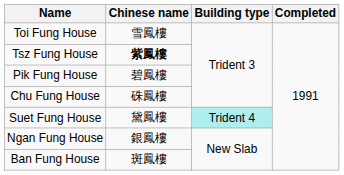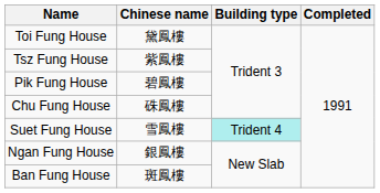Toi Fung House | Chinese name: 雪鳳樓 -> 黛鳳樓
Tsz Fung House | Chinese name: bold -> normal
Suet Fung House | Chinese name: 黛鳳樓 -> 雪鳳樓
